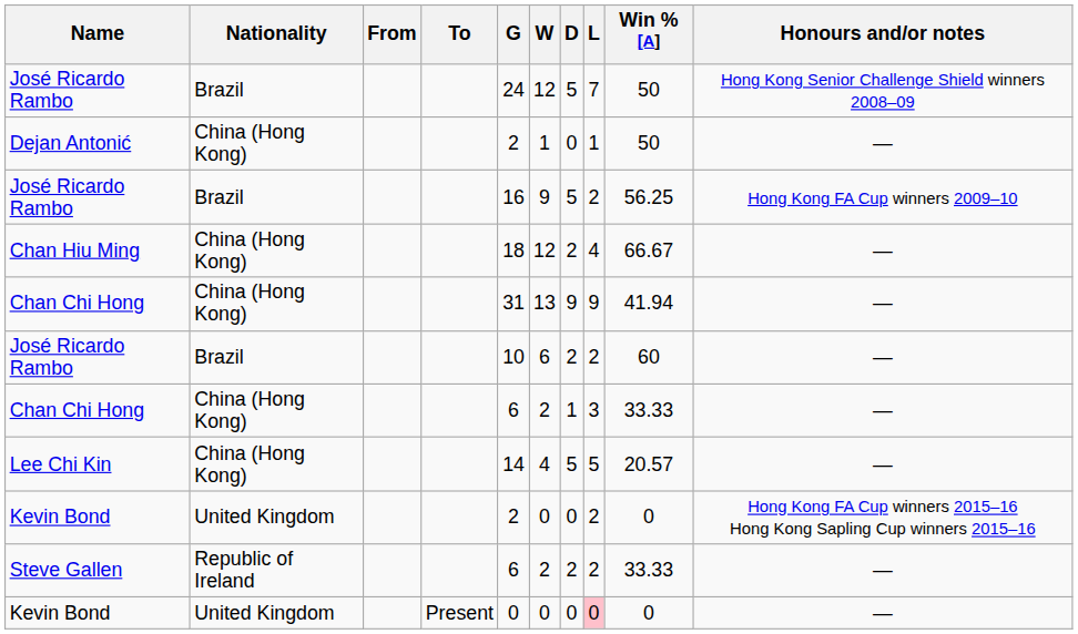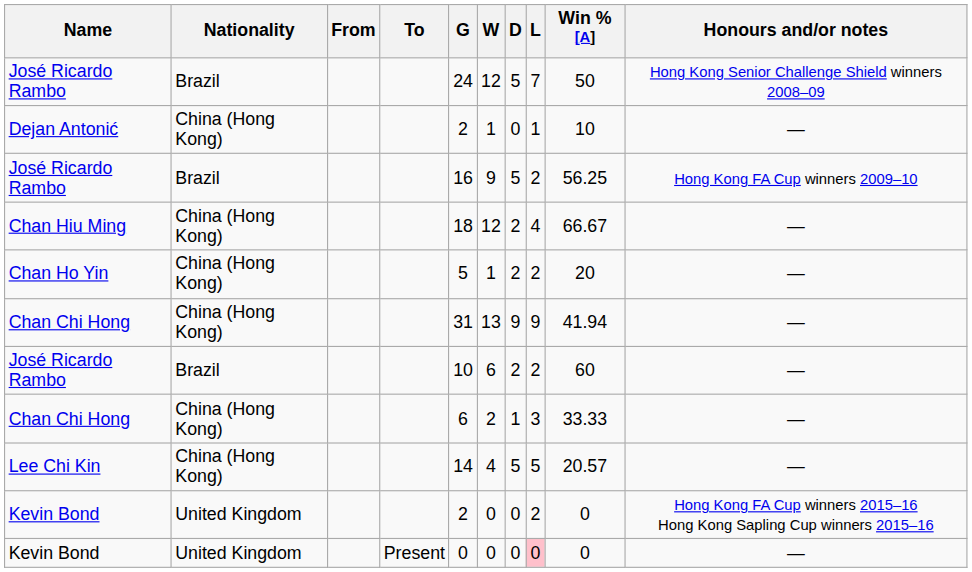Dejan Antonić | Win %[A]: 50 -> 10
+ row: Chan Ho Yin | China (Hong Kong) | 5 | 1 | 2 | 2 | 20 | —
- row: Steve Gallen | Republic of Ireland | 6 | 2 | 2 | 2 | 33.33 | —
